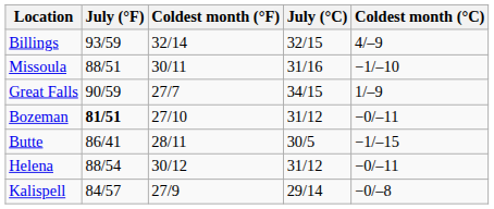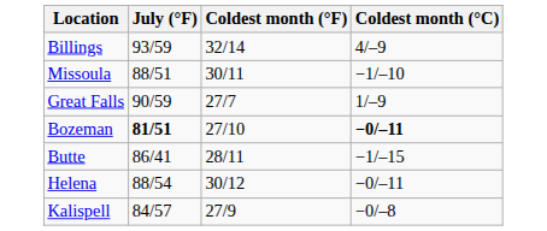- column: July (°C) | 32/15 | 31/16 | 34/15 | 31/12 | 30/5 | 31/12 | 29/14
Bozeman | Coldest month (°C): normal -> bold
